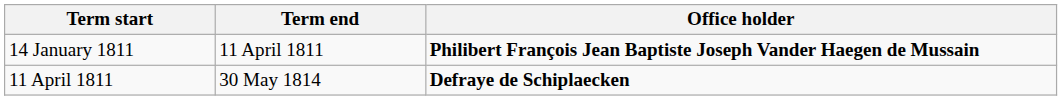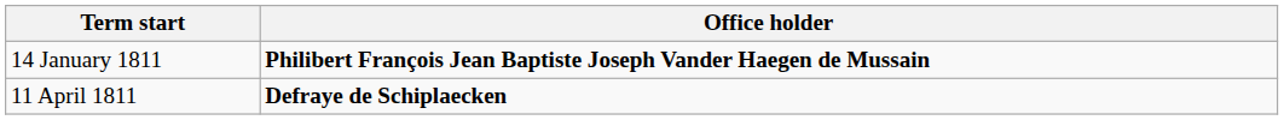- column: Term end | 11 April 1811 | 30 May 1814
